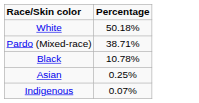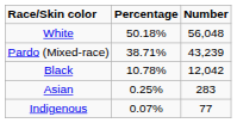+ column: Number | 56,048 | 43,239 | 12,042 | 283 | 77
